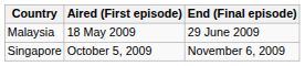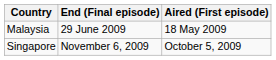columns swapped: Aired (First episode) <-> End (Final episode)
